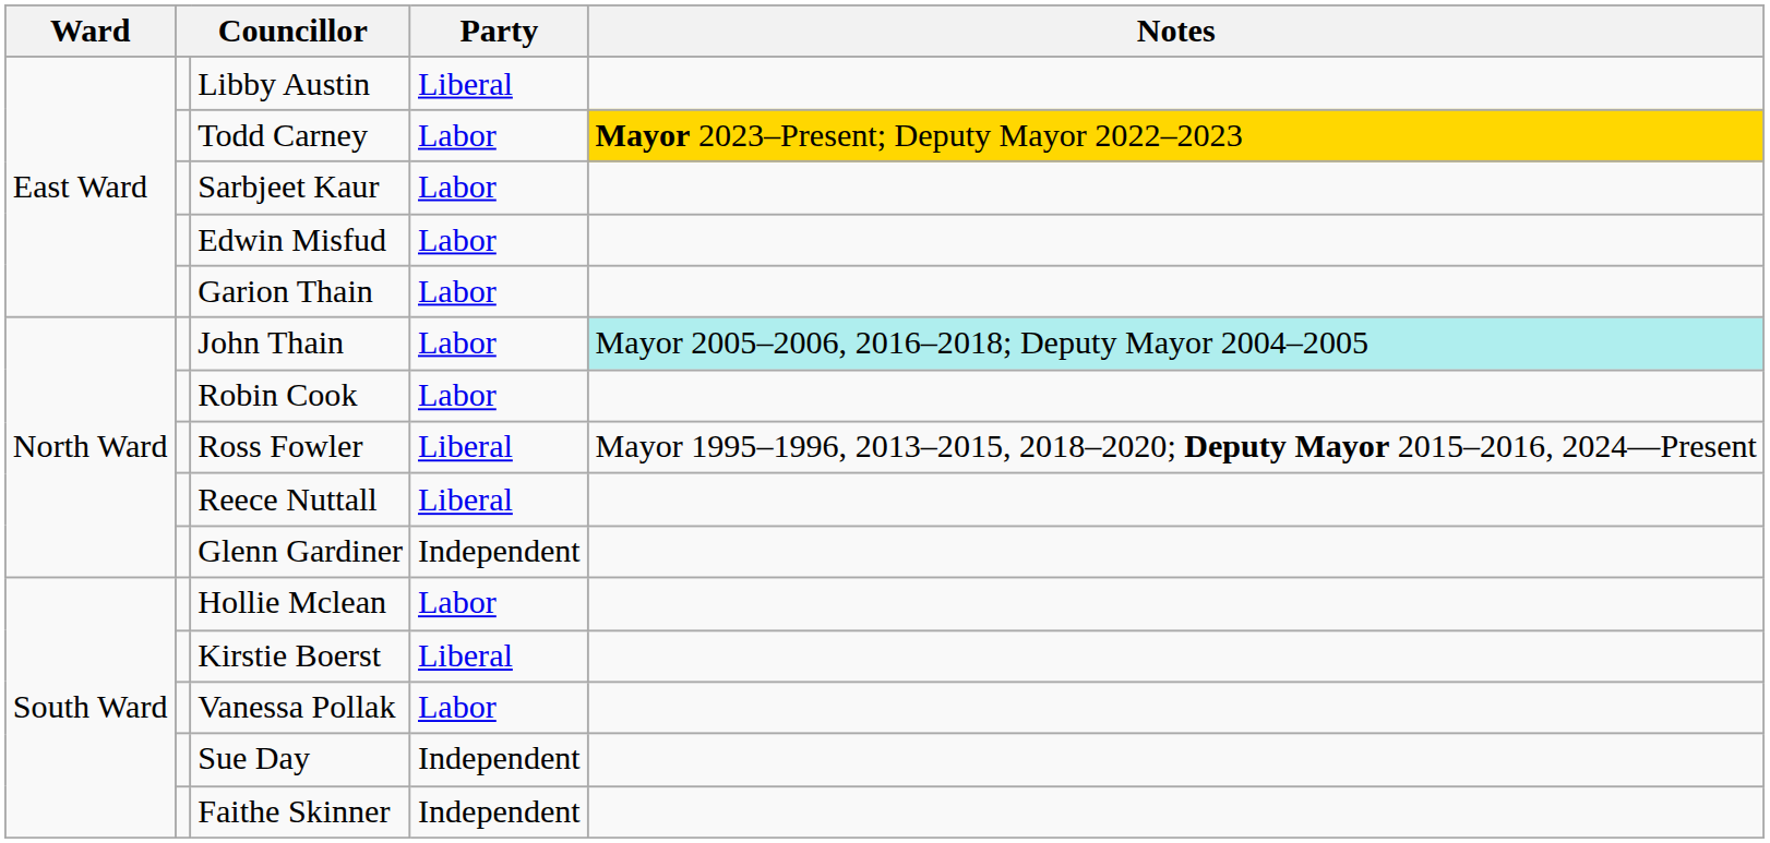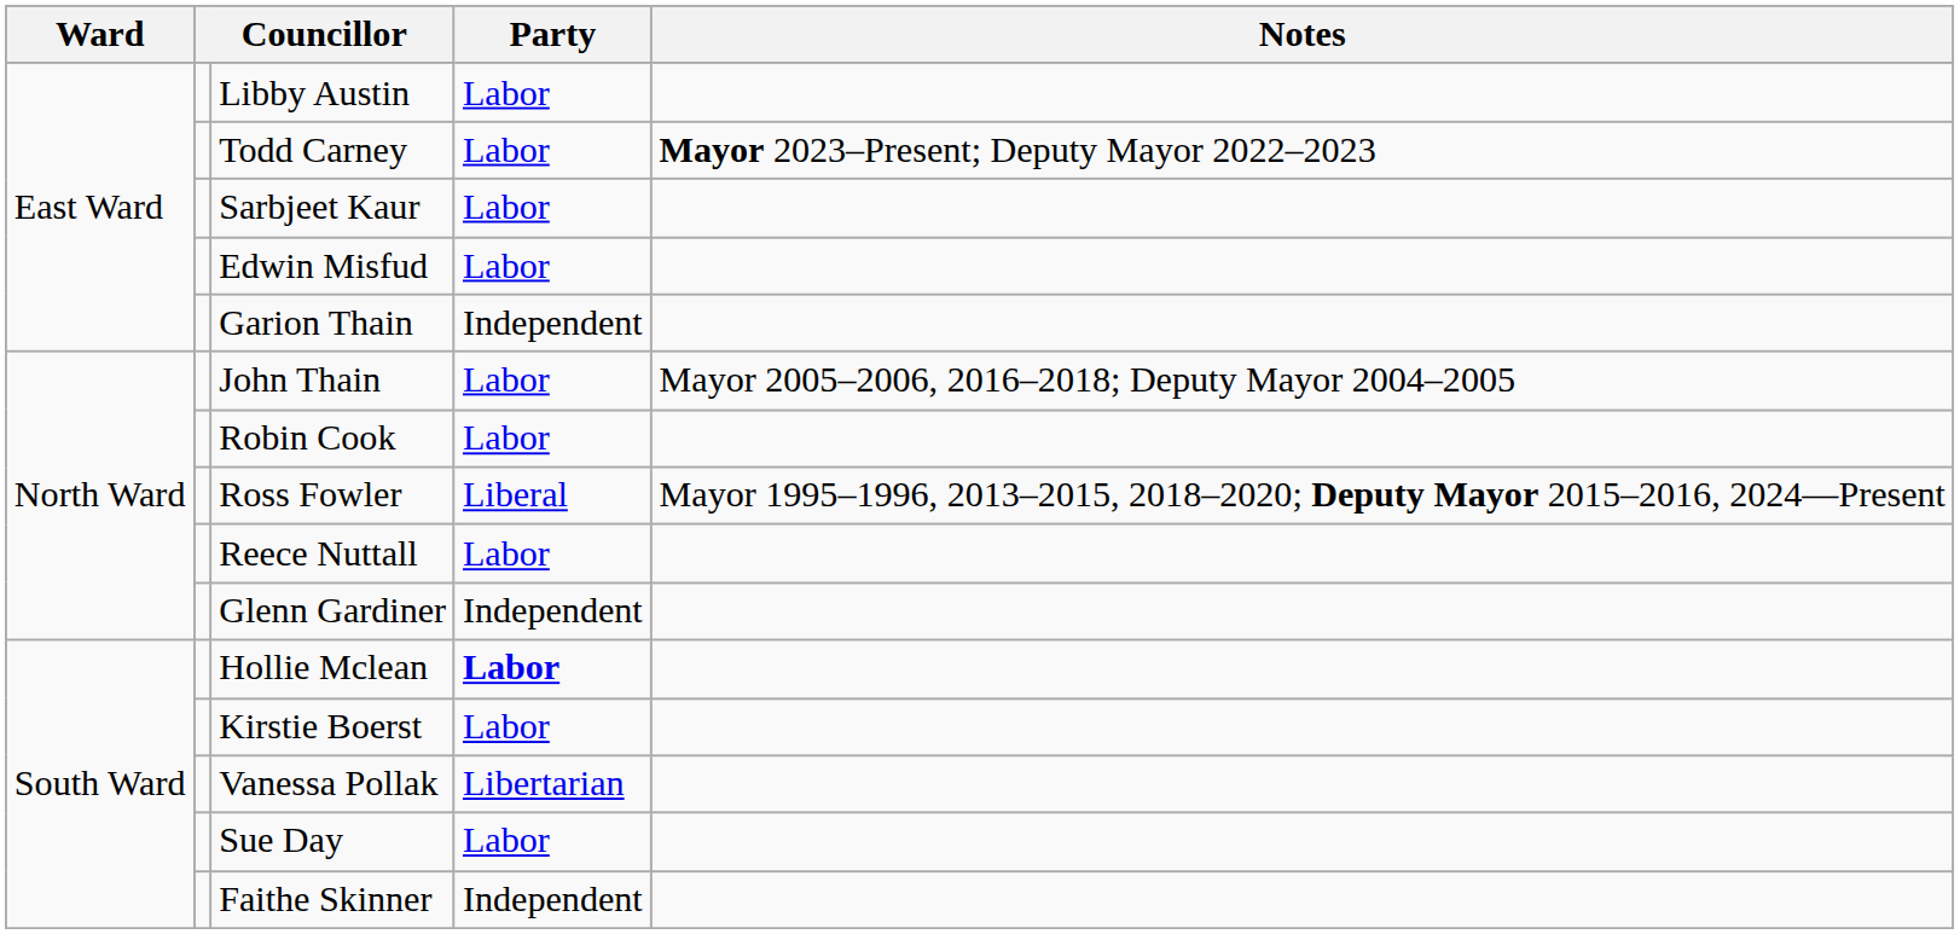Libby Austin | Party: Liberal -> Labor
Todd Carney | Notes: gold background -> no background
Garion Thain | Party: Labor -> Independent
John Thain | Notes: paleturquoise background -> no background
Reece Nuttall | Party: Liberal -> Labor
Hollie Mclean | Party: normal -> bold
Kirstie Boerst | Party: Liberal -> Labor
Vanessa Pollak | Party: Labor -> Libertarian
Sue Day | Party: Independent -> Labor
